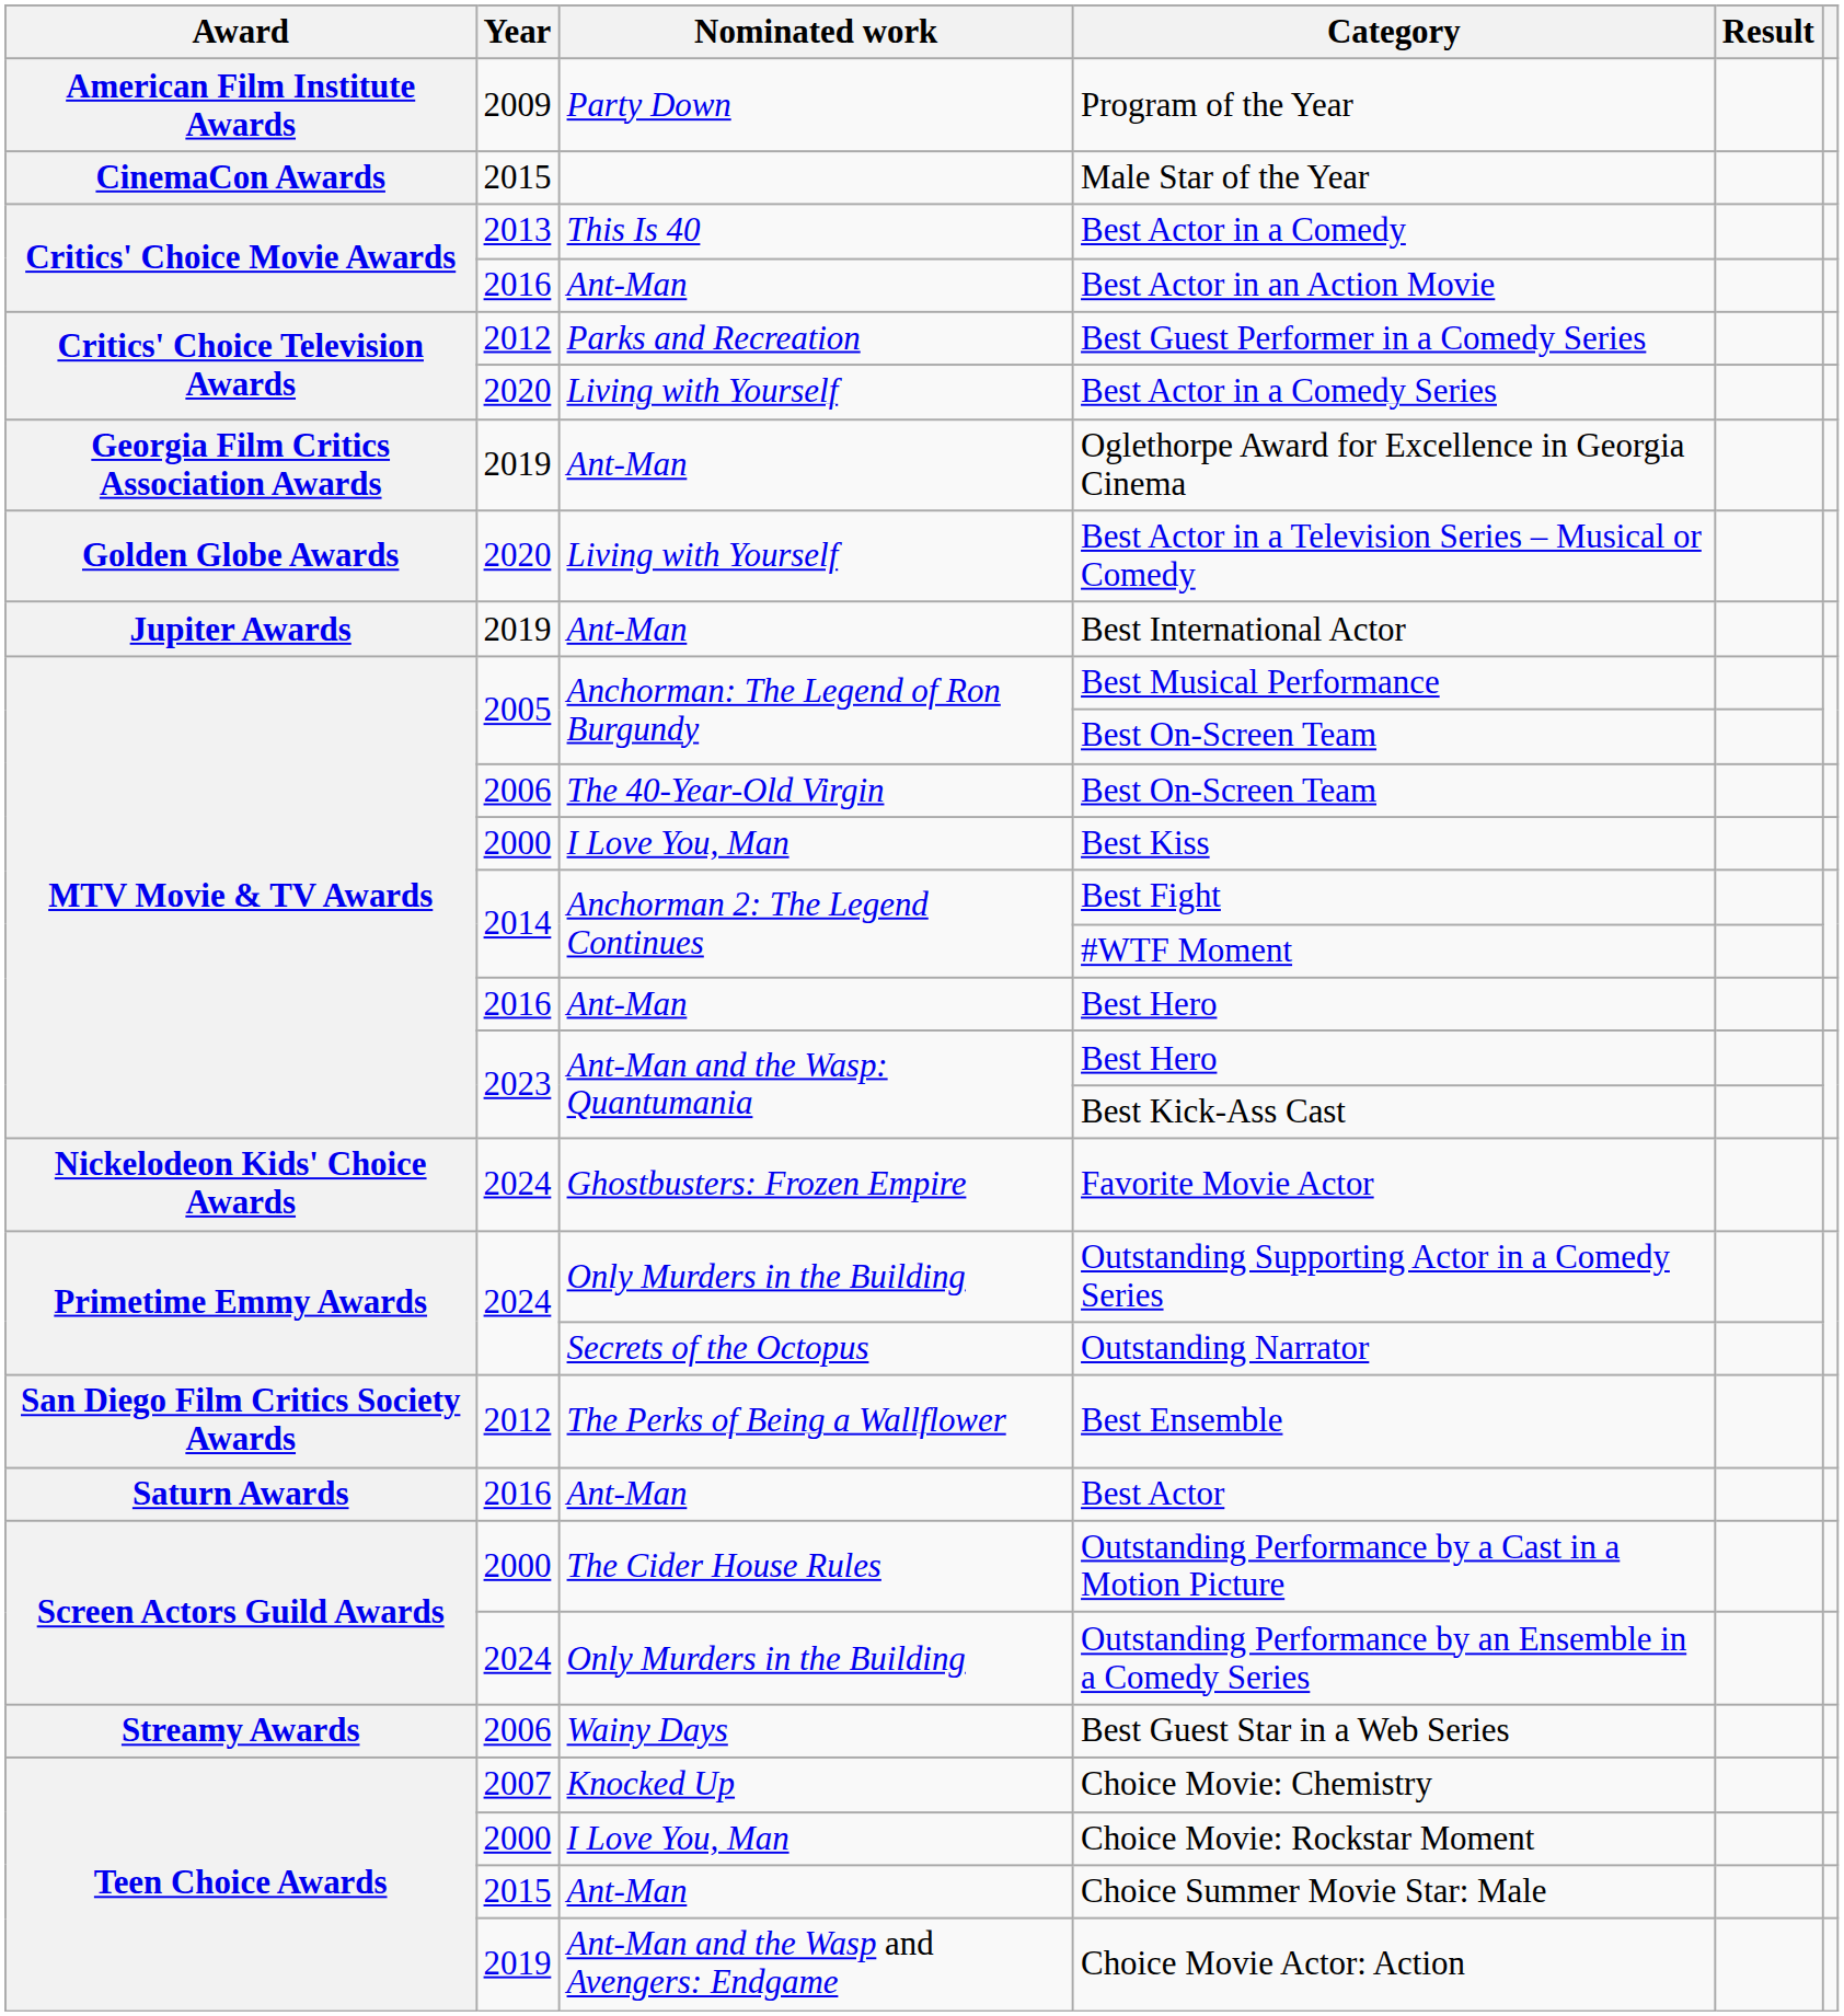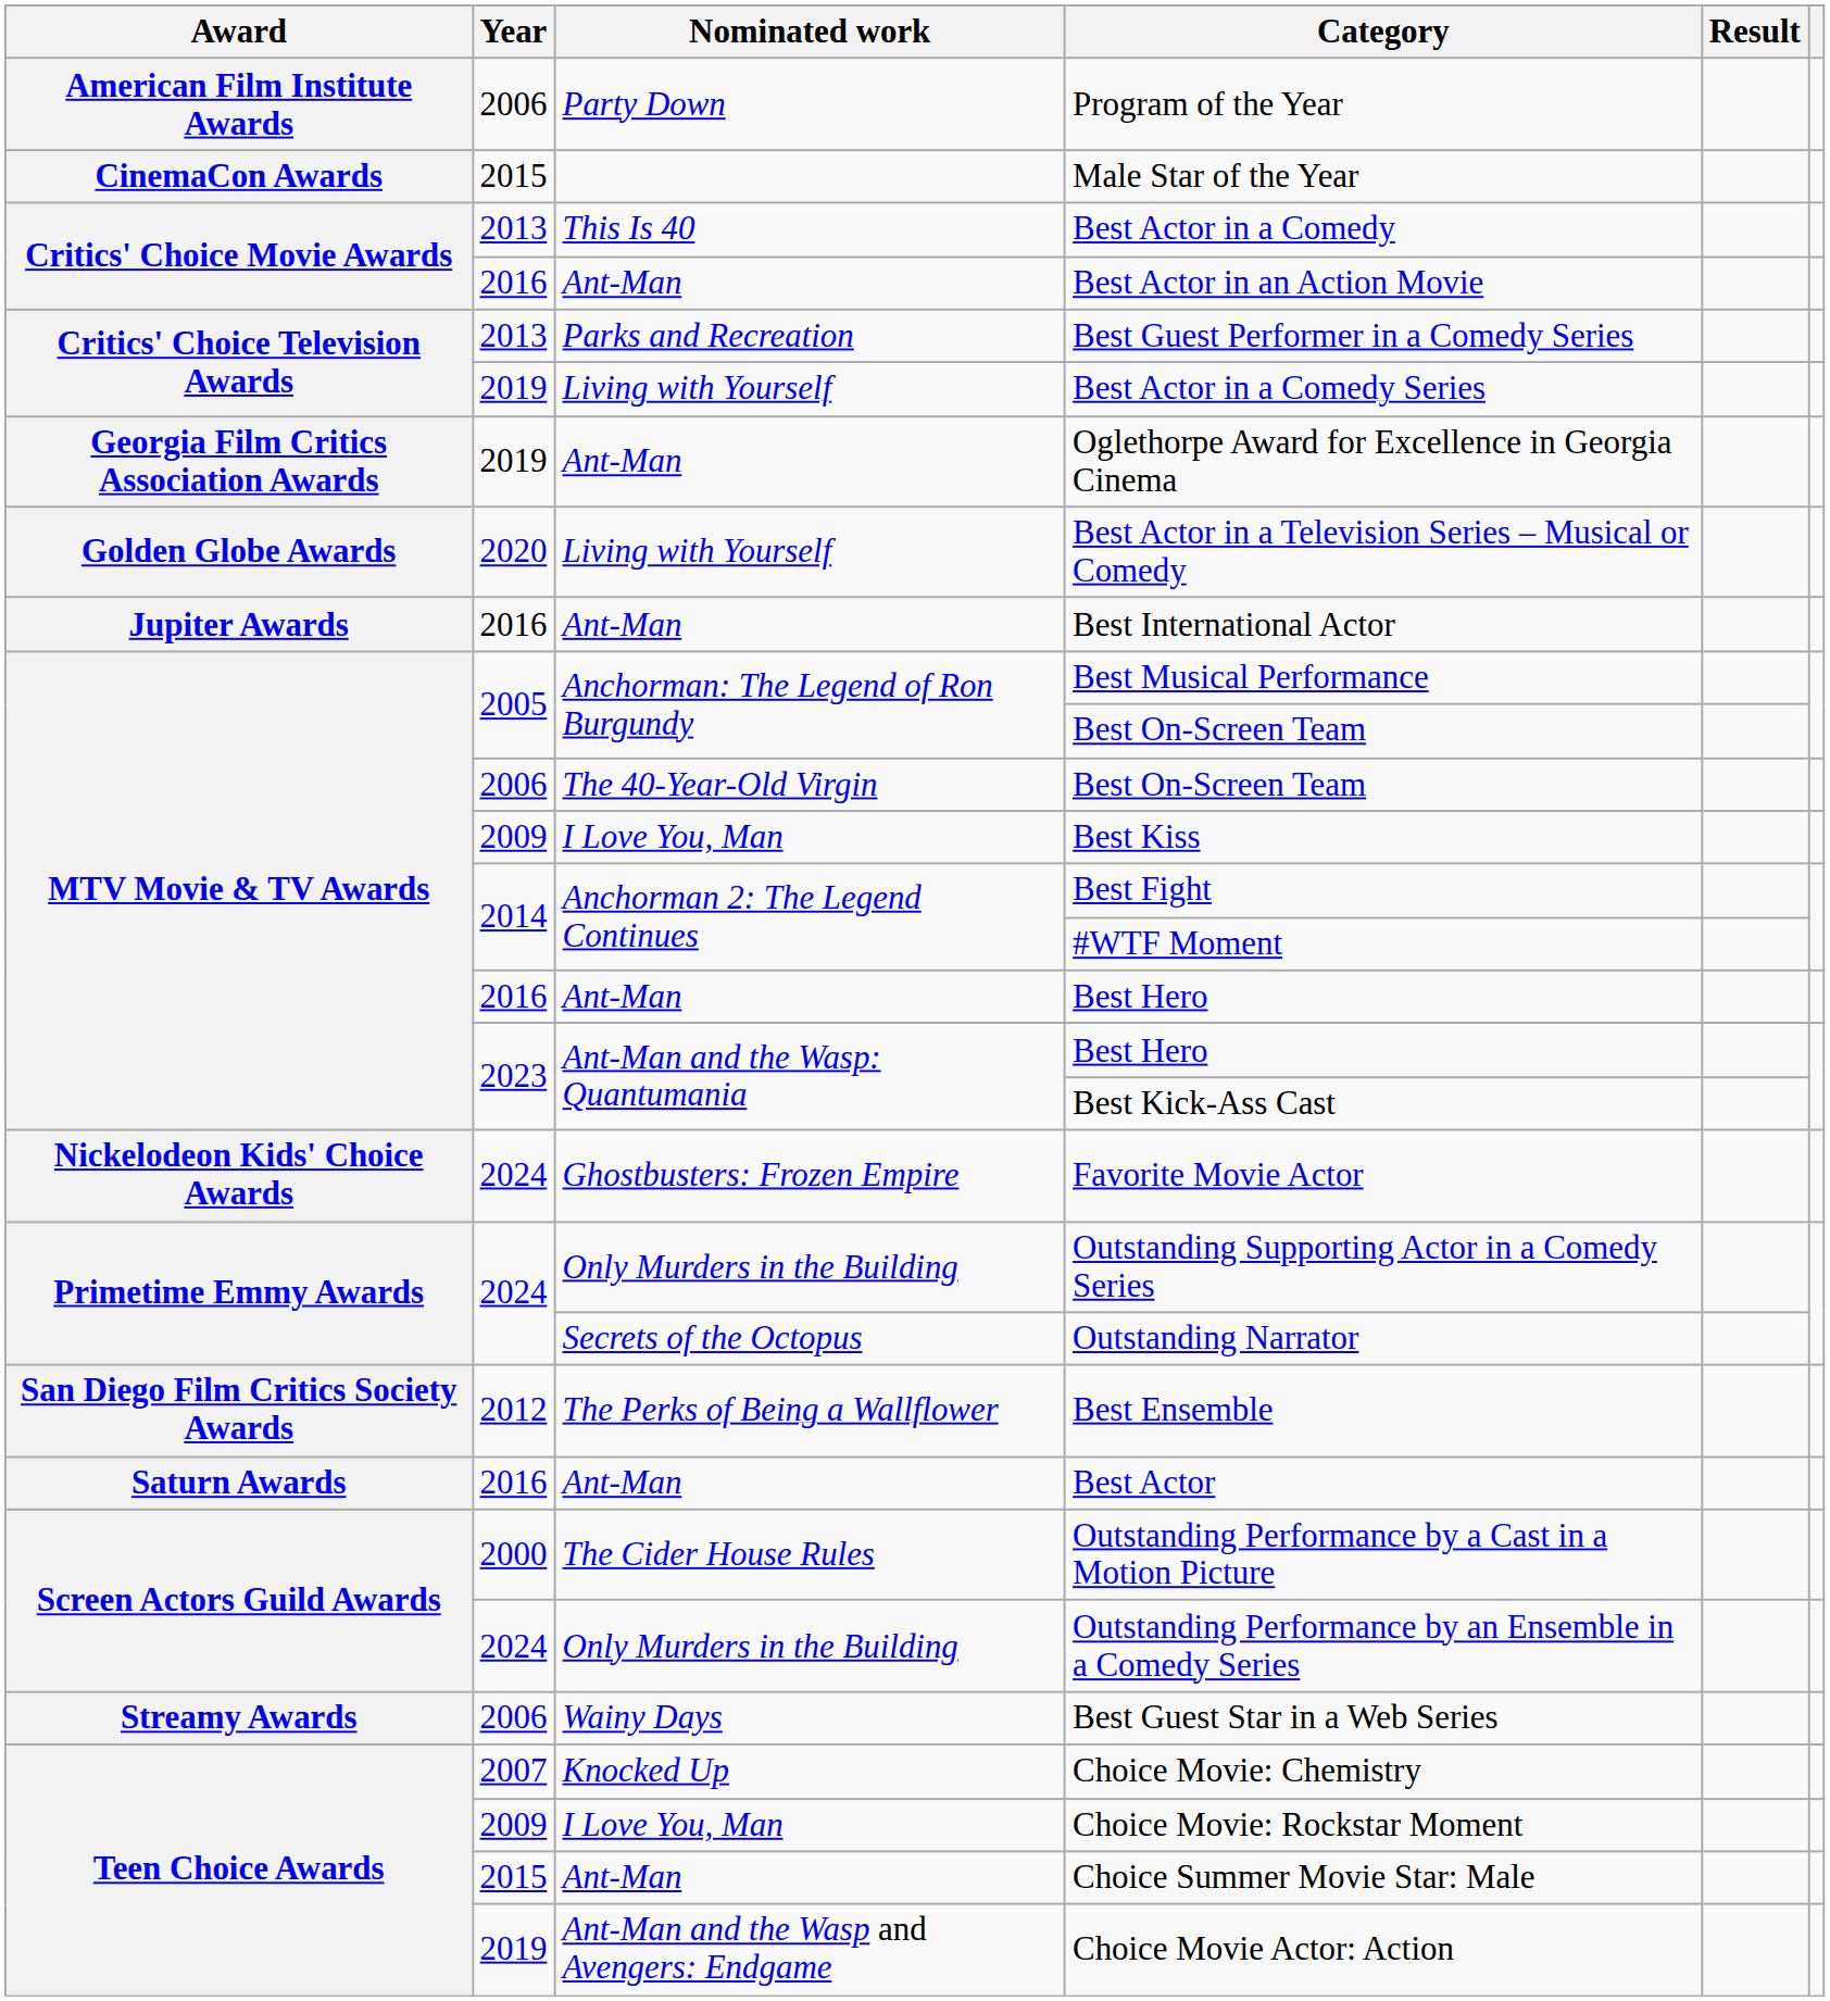Program of the Year | Year: 2009 -> 2006
Best Guest Performer in a Comedy Series | Year: 2012 -> 2013
Best Actor in a Comedy Series | Year: 2020 -> 2019
Best International Actor | Year: 2019 -> 2016
Best Kiss | Year: 2000 -> 2009
Choice Movie: Rockstar Moment | Year: 2000 -> 2009
